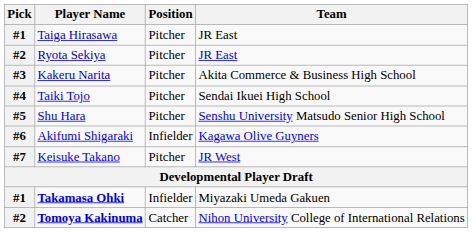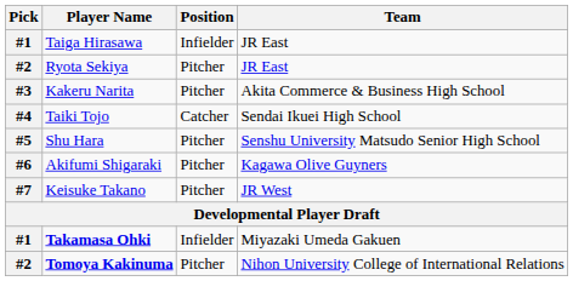Taiga Hirasawa | Position: Pitcher -> Infielder
Taiki Tojo | Position: Pitcher -> Catcher
Akifumi Shigaraki | Position: Infielder -> Pitcher
Tomoya Kakinuma | Position: Catcher -> Pitcher
